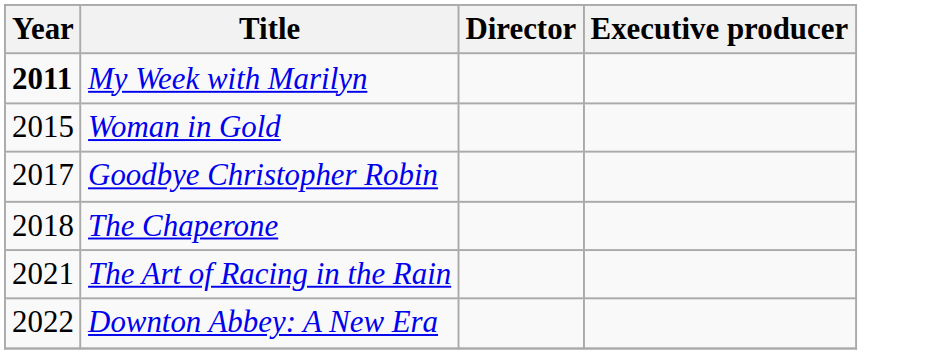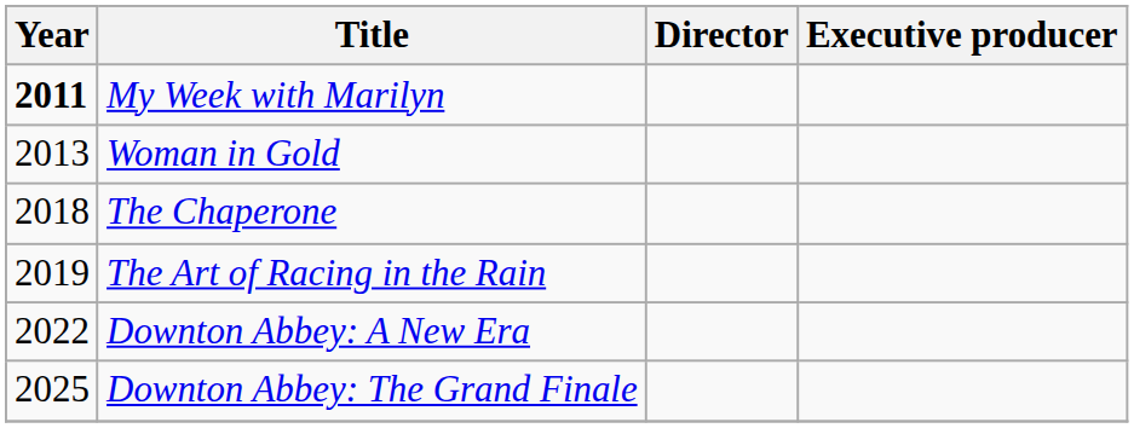Woman in Gold | Year: 2015 -> 2013
- row: 2017 | Goodbye Christopher Robin
The Art of Racing in the Rain | Year: 2021 -> 2019
+ row: 2025 | Downton Abbey: The Grand Finale
